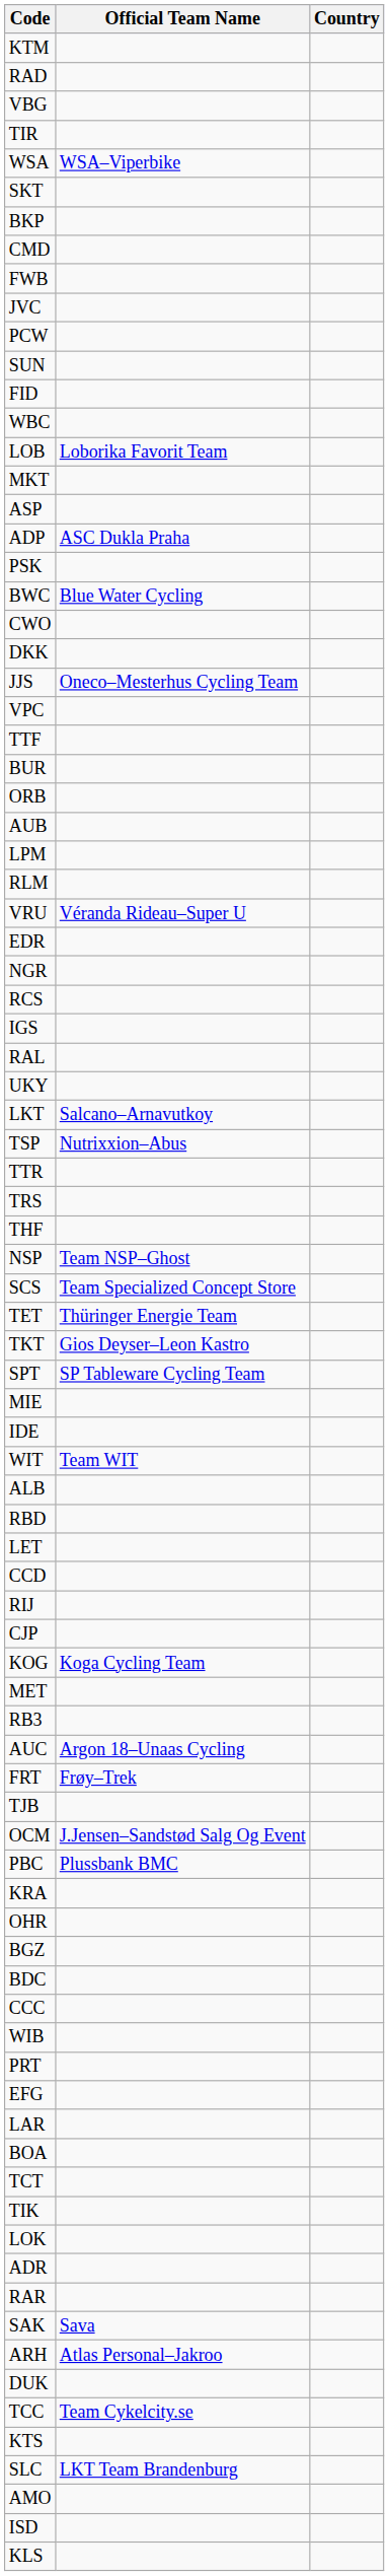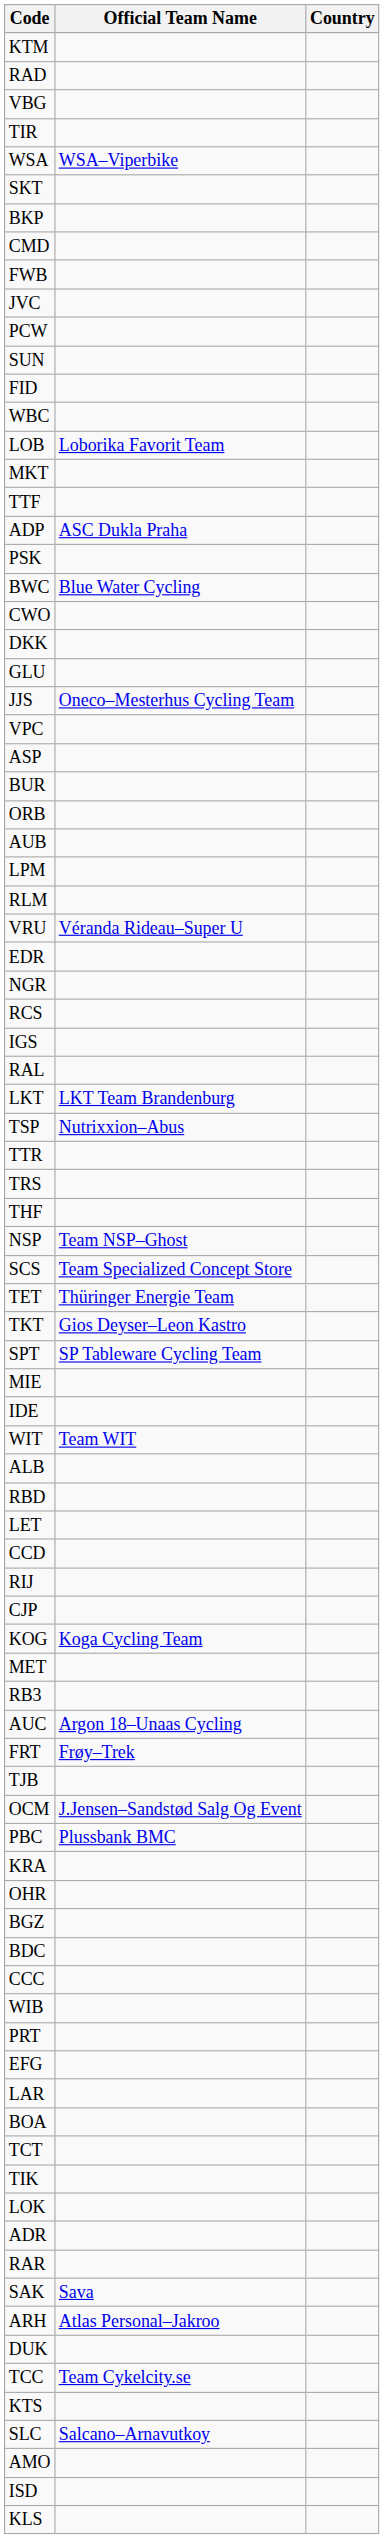rows swapped: ASP <-> TTF
+ row: GLU
- row: UKY
LKT | Official Team Name: Salcano–Arnavutkoy -> LKT Team Brandenburg
SLC | Official Team Name: LKT Team Brandenburg -> Salcano–Arnavutkoy
